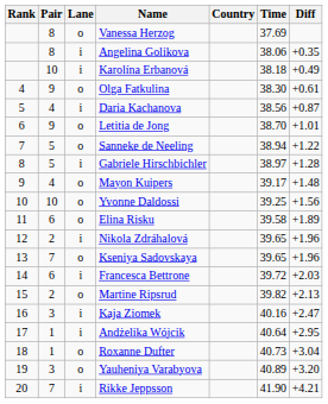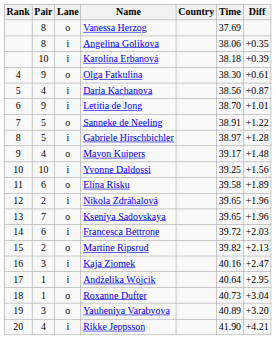Karolína Erbanová | Diff: +0.49 -> +0.39
Letitia de Jong | Lane: o -> i
Sanneke de Neeling | Time: 38.94 -> 38.91
Yvonne Daldossi | Lane: o -> i
Rikke Jeppsson | Pair: 7 -> 4
